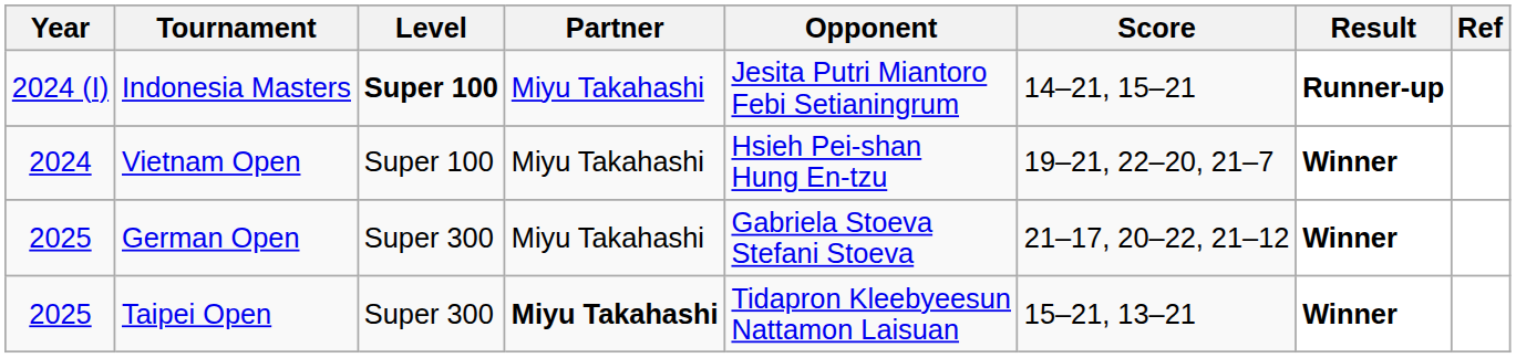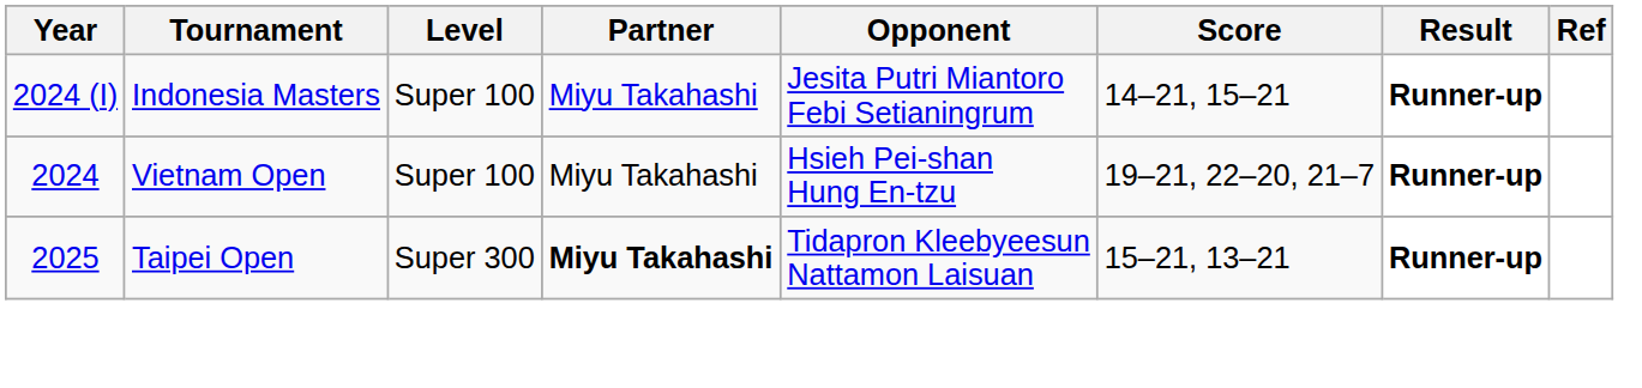Indonesia Masters | Level: bold -> normal
Vietnam Open | Result: Winner -> Runner-up
- row: 2025 | German Open | Super 300 | Miyu Takahashi | Gabriela Stoeva Stefani Stoeva | 21–17, 20–22, 21–12 | Winner
Taipei Open | Result: Winner -> Runner-up
